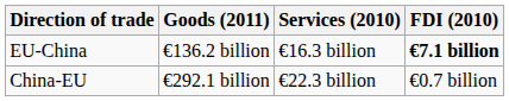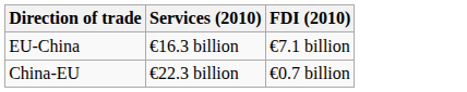- column: Goods (2011) | €136.2 billion | €292.1 billion
EU-China | FDI (2010): bold -> normal
